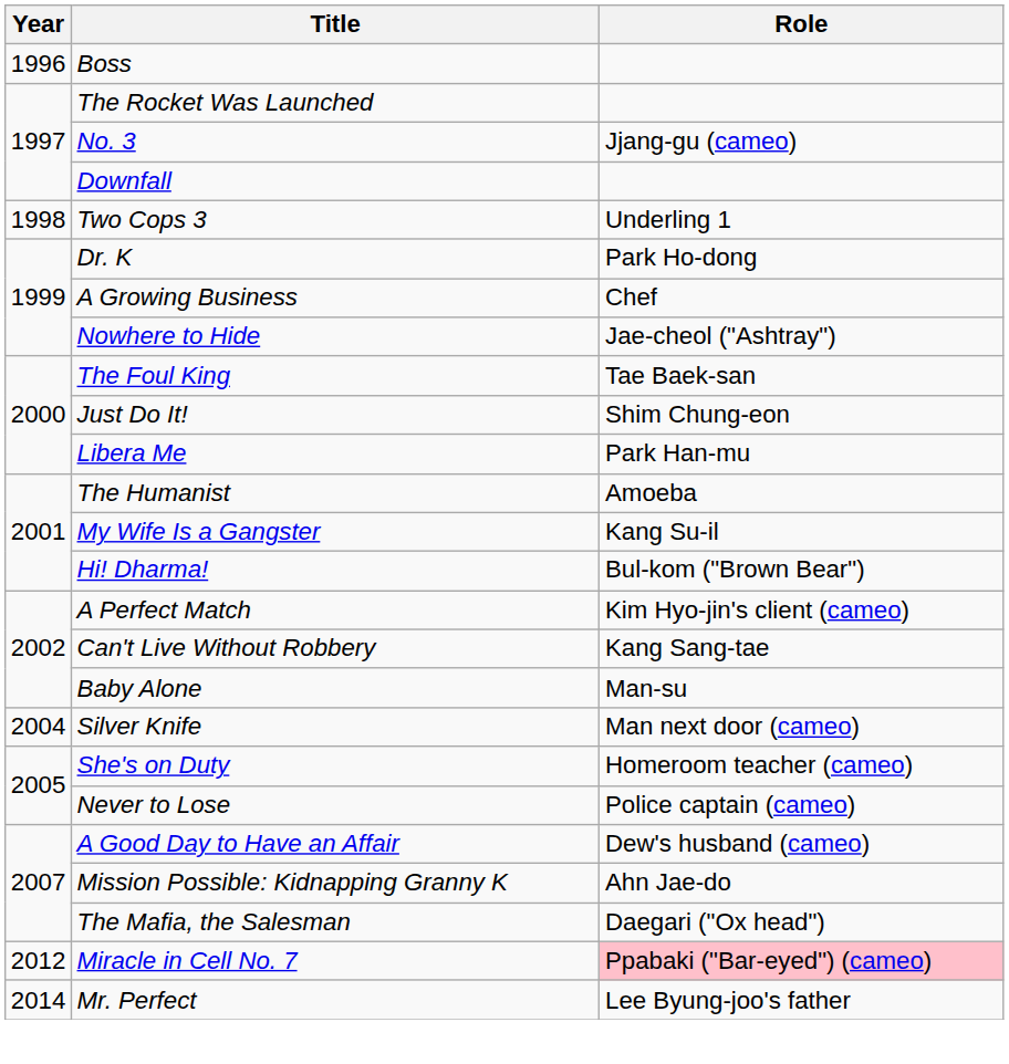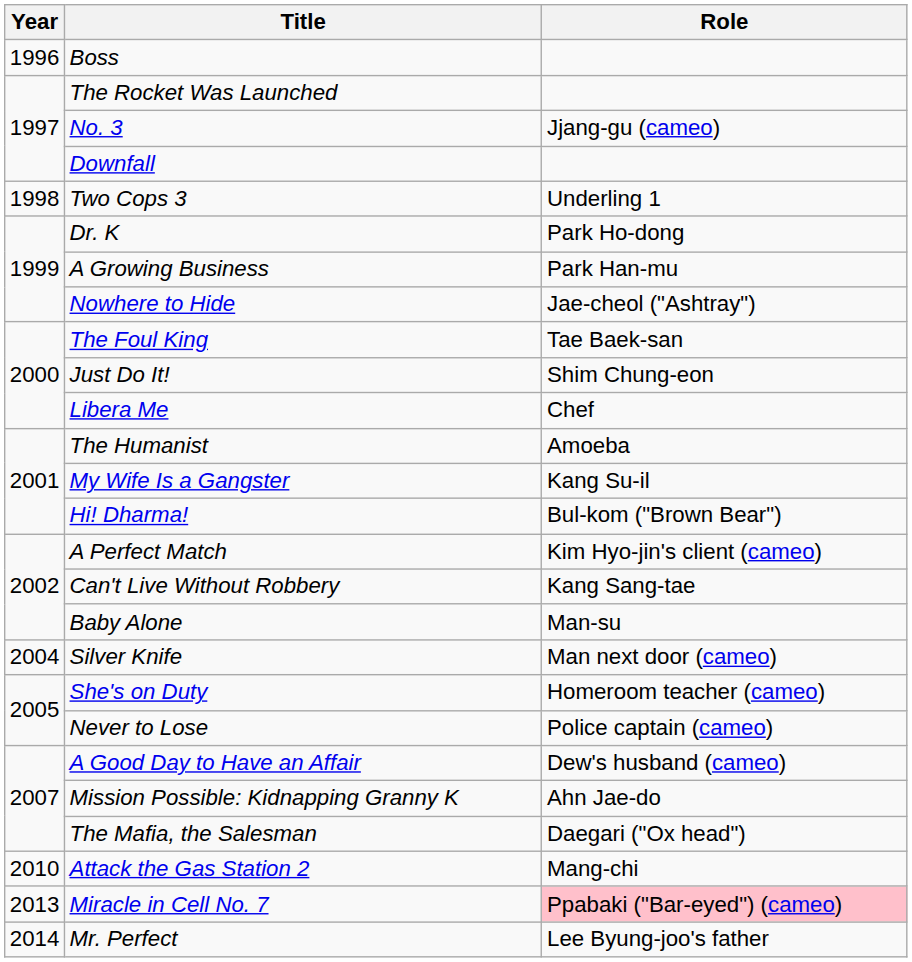A Growing Business | Role: Chef -> Park Han-mu
Libera Me | Role: Park Han-mu -> Chef
+ row: 2010 | Attack the Gas Station 2 | Mang-chi
Miracle in Cell No. 7 | Year: 2012 -> 2013
